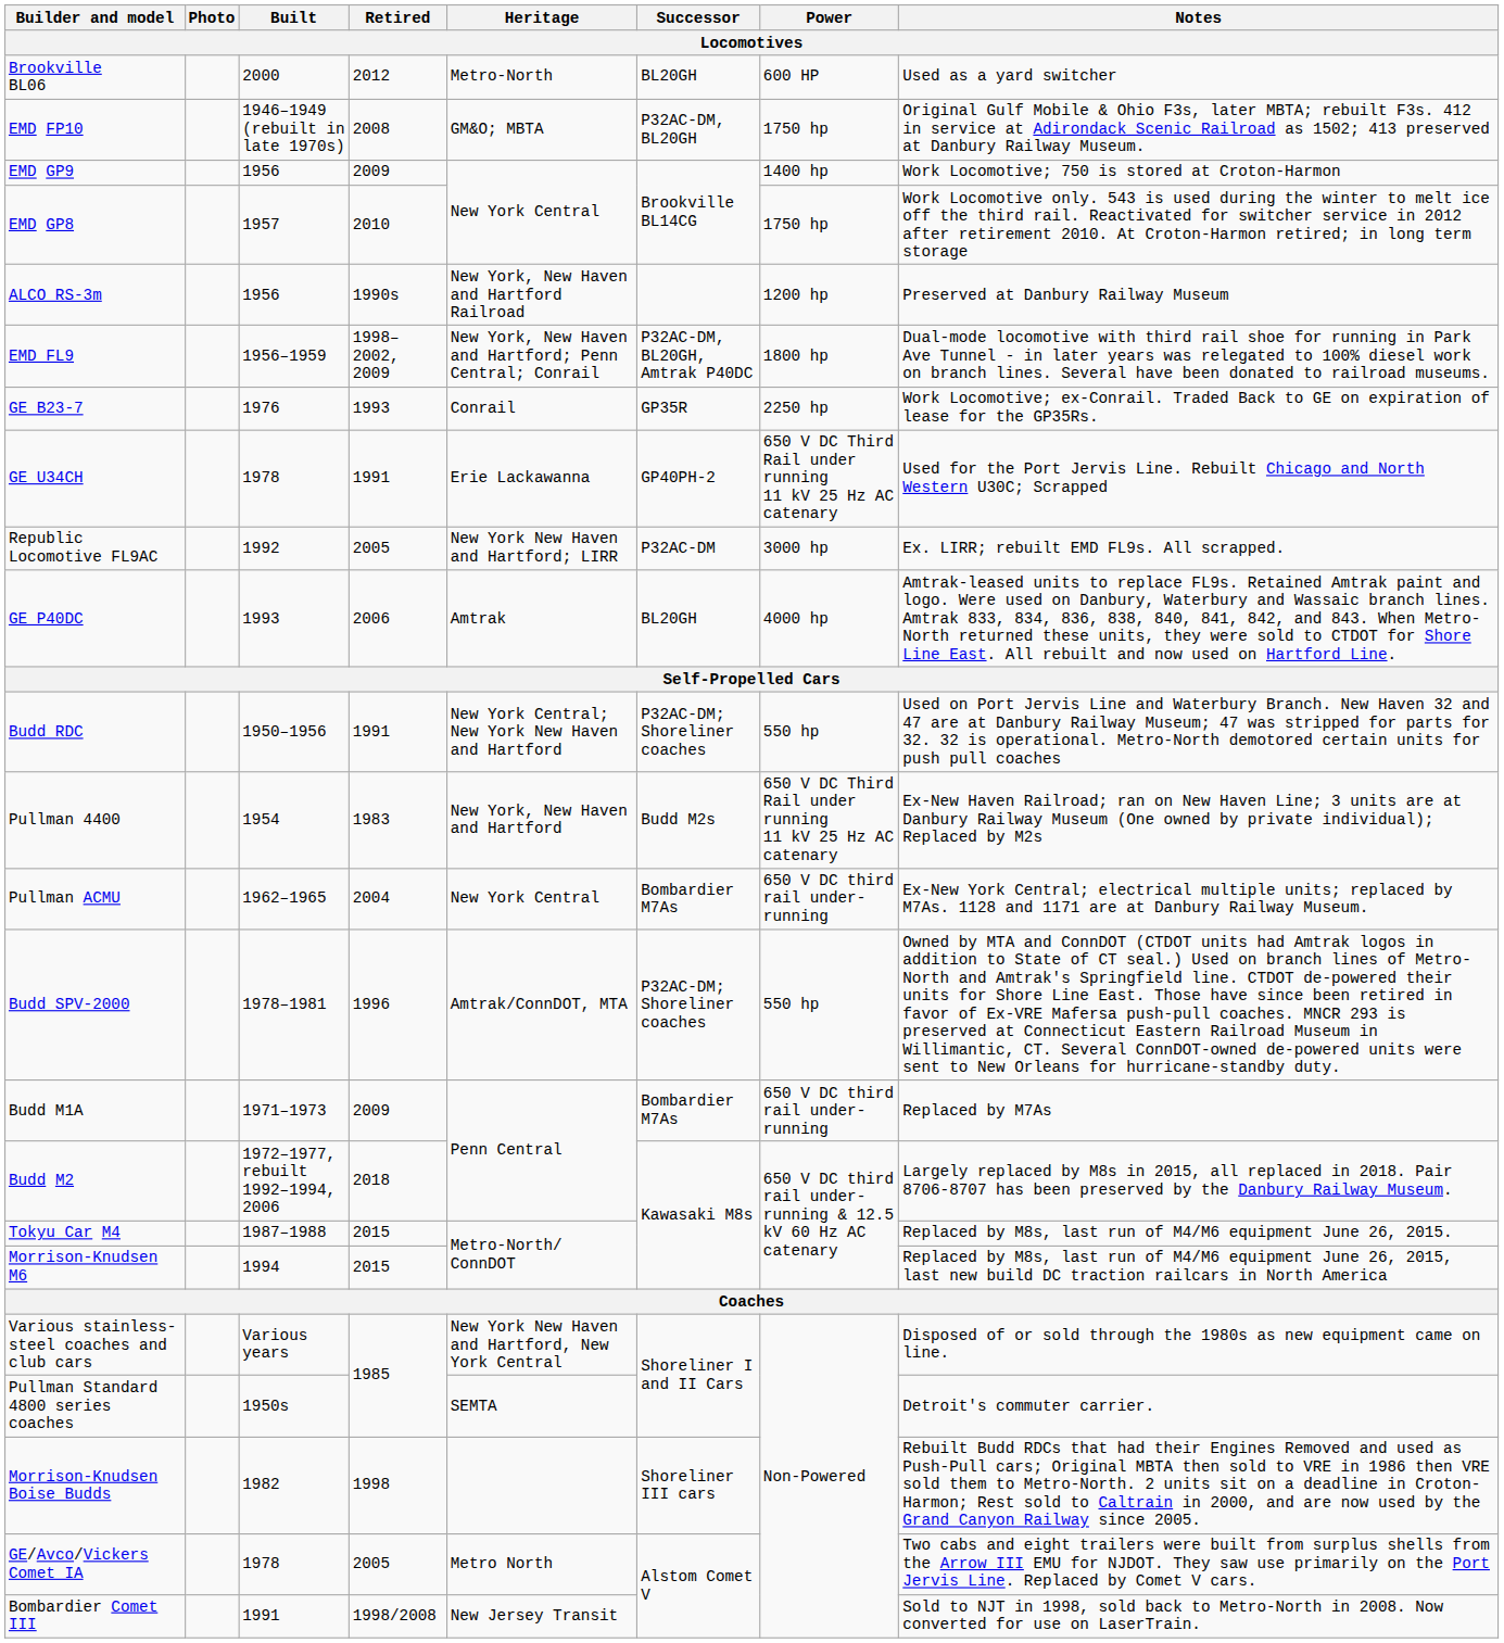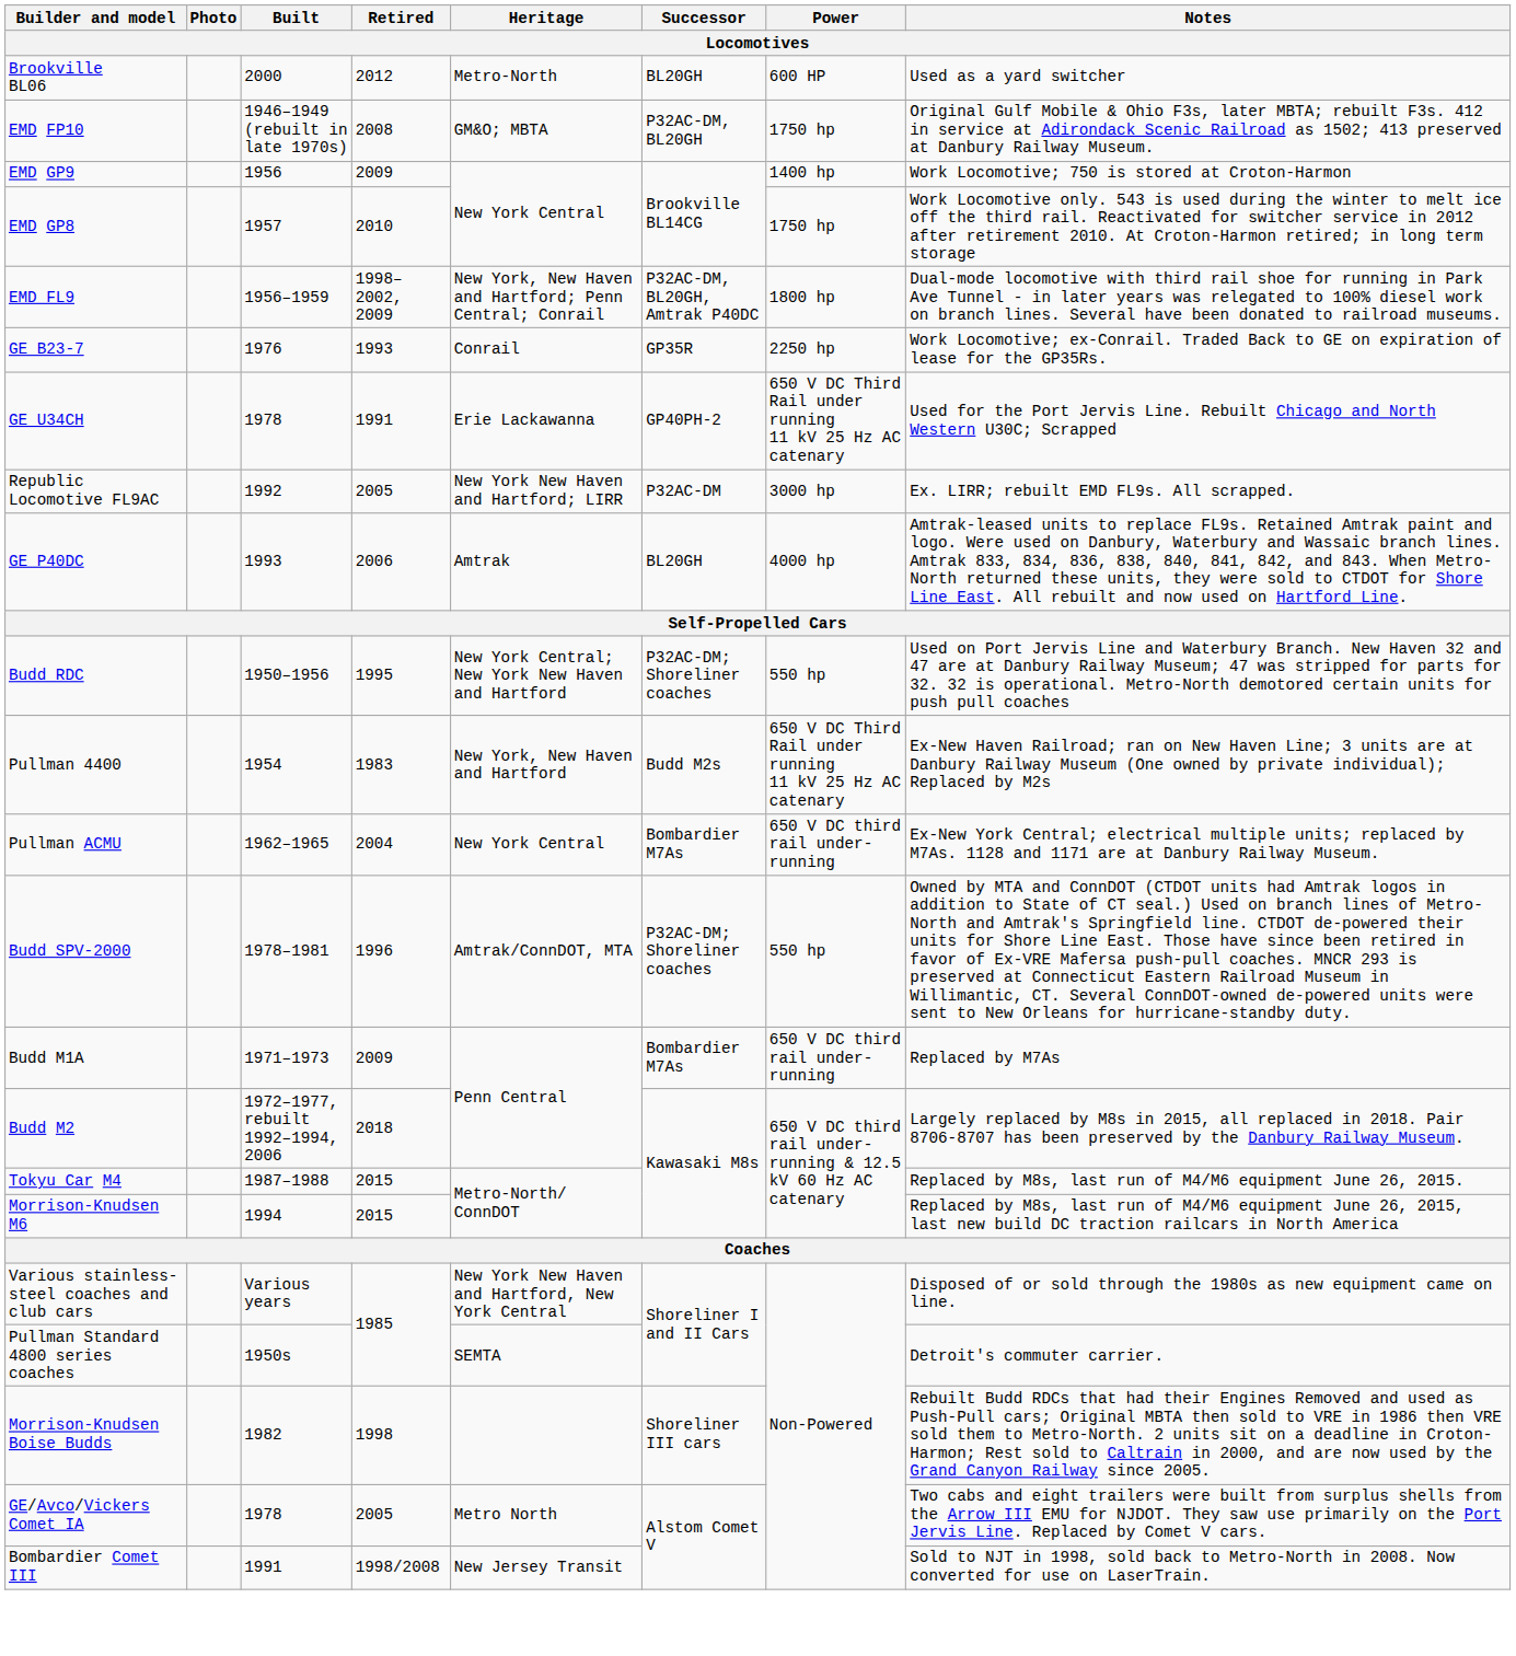- row: ALCO RS-3m | 1956 | 1990s | New York, New Haven and Hartford Railroad | 1200 hp | Preserved at Danbury Railway Museum
Budd RDC | Retired: 1991 -> 1995
